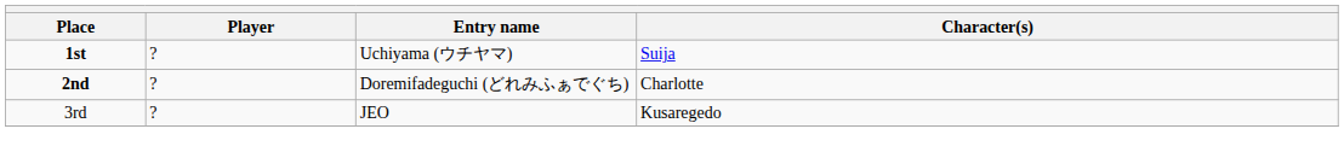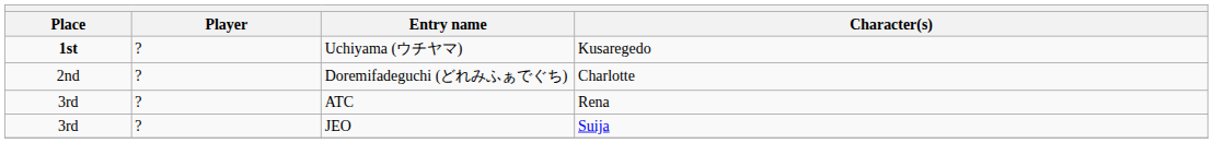Uchiyama (ウチヤマ) | Character(s): Suija -> Kusaregedo
Doremifadeguchi (どれみふぁでぐち) | Place: bold -> normal
+ row: 3rd | ? | ATC | Rena
JEO | Character(s): Kusaregedo -> Suija
